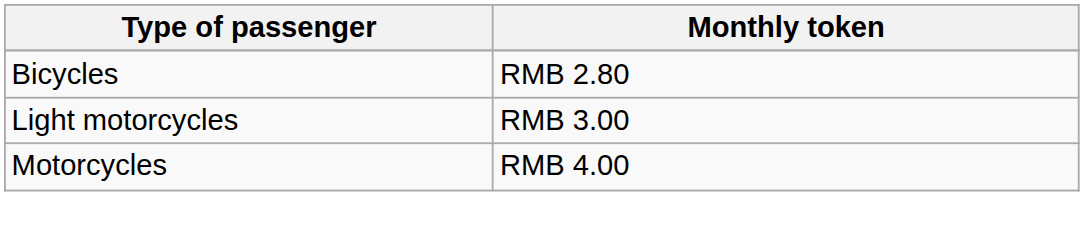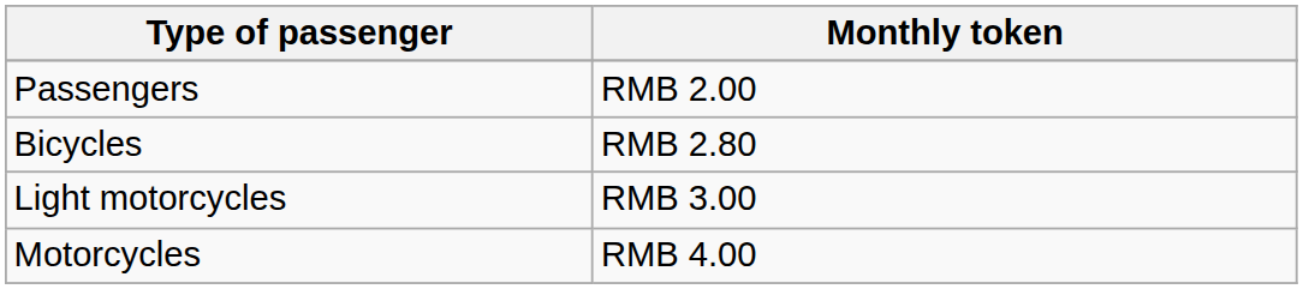+ row: Passengers | RMB 2.00
